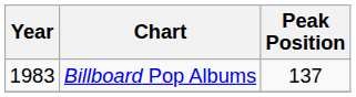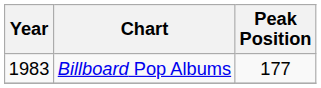Billboard Pop Albums | Peak Position: 137 -> 177
